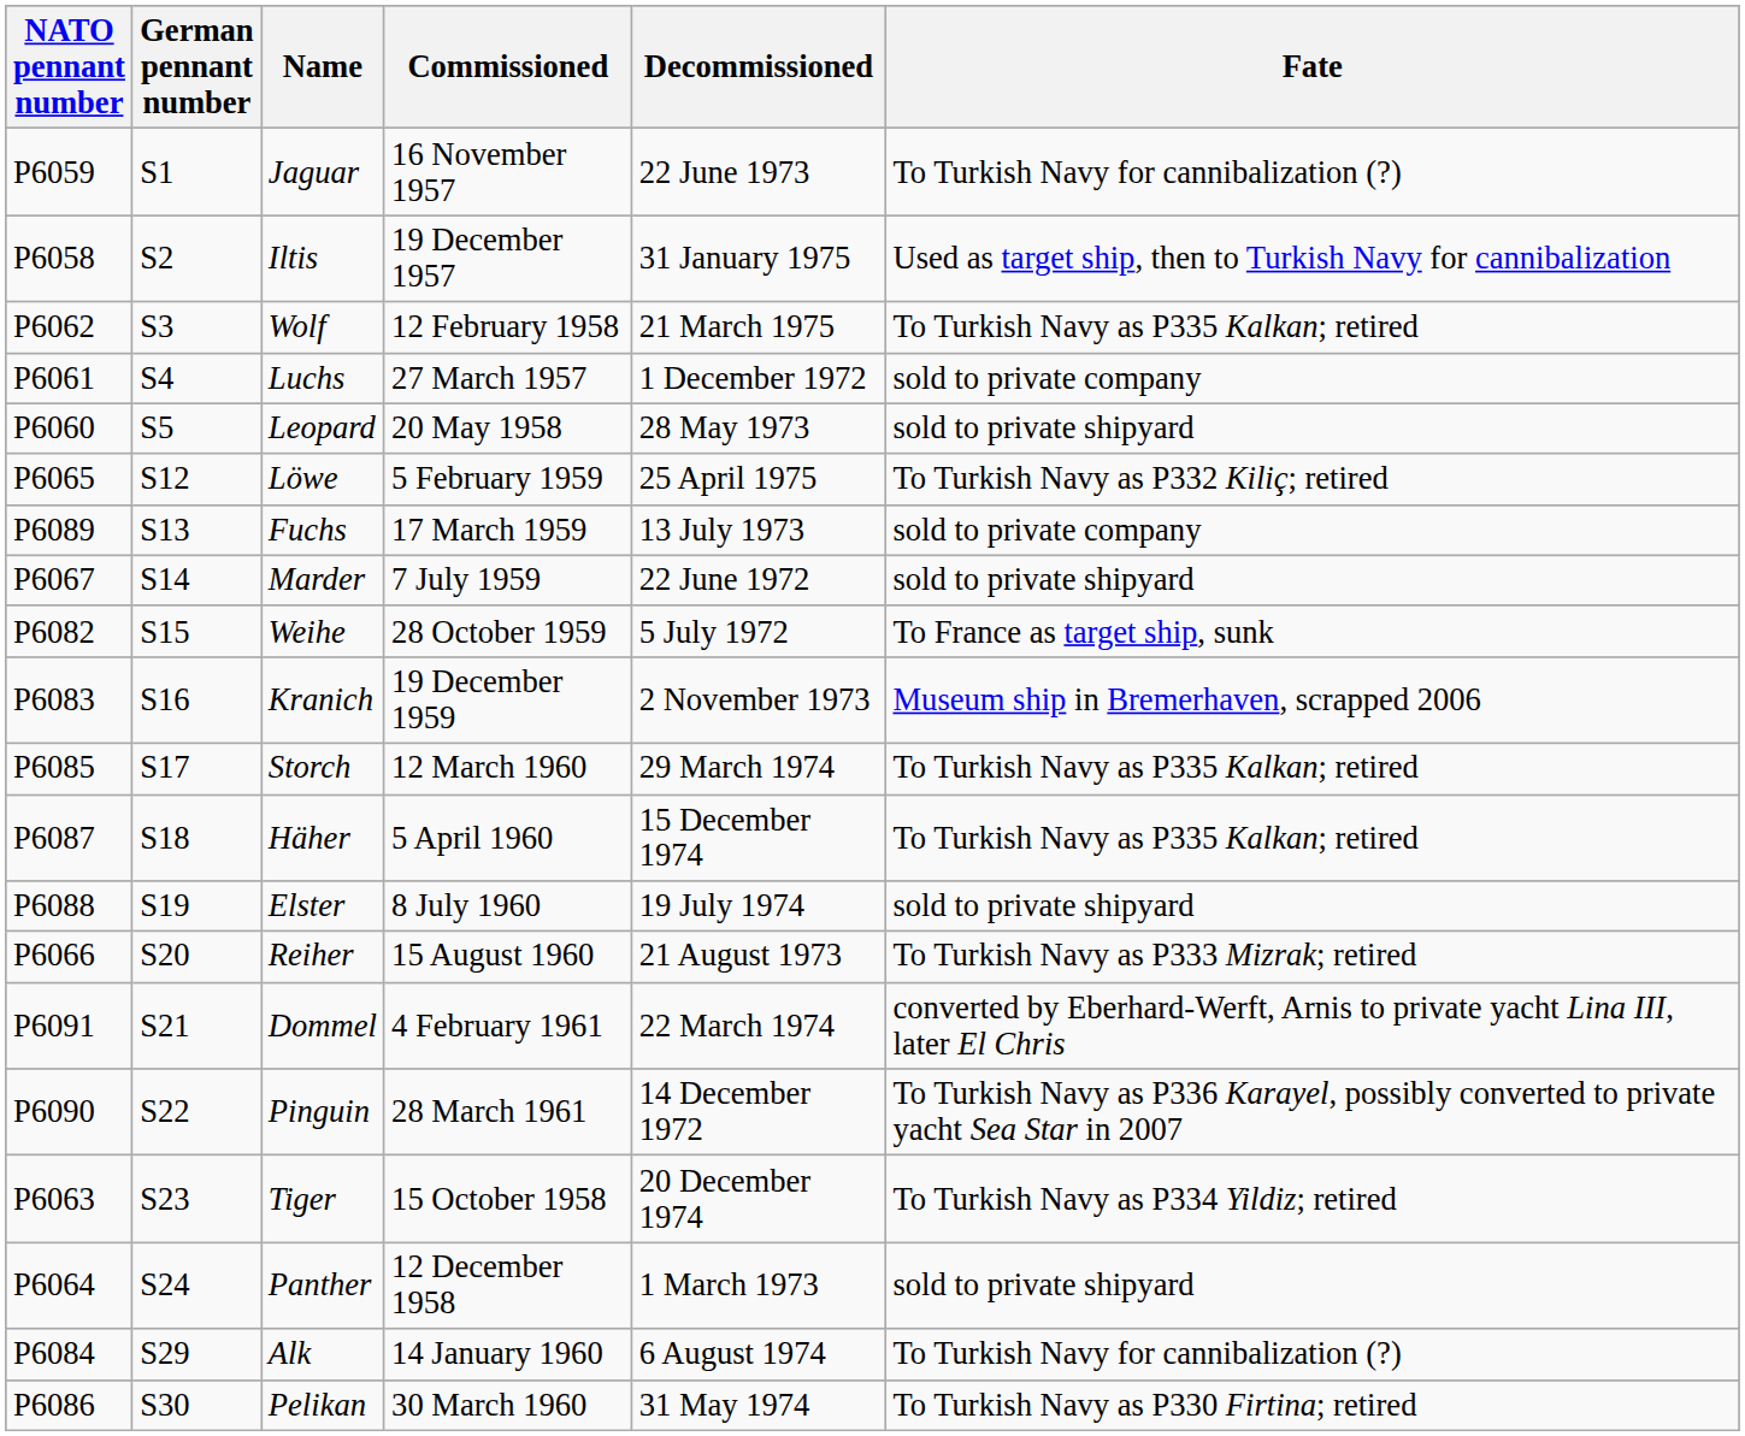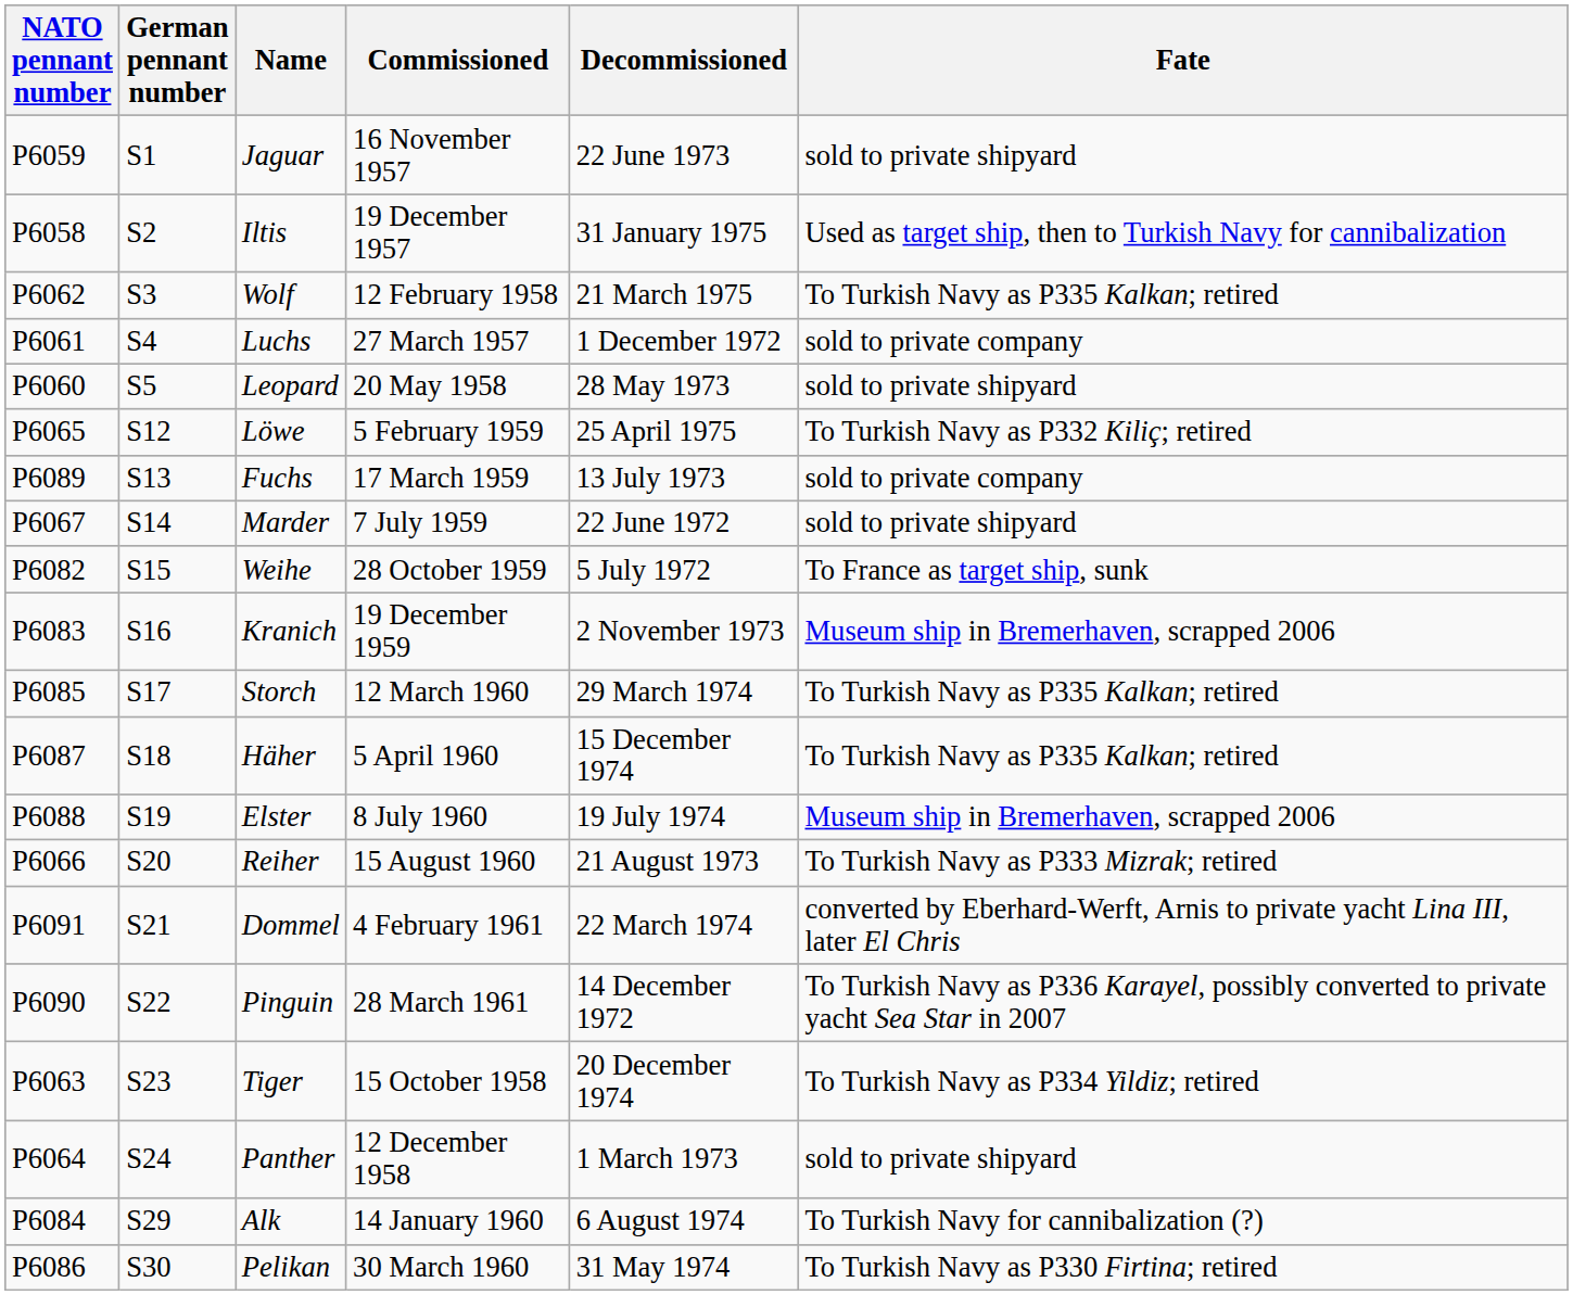Jaguar | Fate: To Turkish Navy for cannibalization (?) -> sold to private shipyard
Elster | Fate: sold to private shipyard -> Museum ship in Bremerhaven, scrapped 2006
